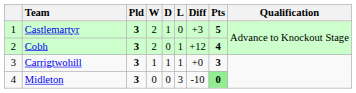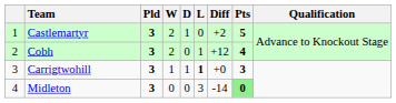Castlemartyr | Diff: +3 -> +2
Carrigtwohill | L: normal -> bold
Midleton | Diff: -10 -> -14
